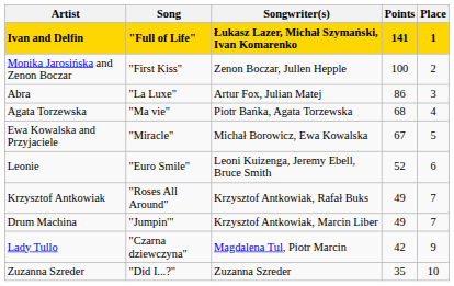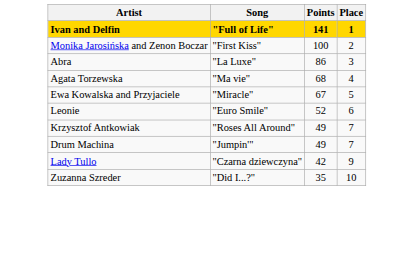- column: Songwriter(s) | Łukasz Lazer, Michał Szymański, Ivan Komarenko | Zenon Boczar, Jullen Hepple | Artur Fox, Julian Matej | Piotr Bańka, Agata Torzewska | Michał Borowicz, Ewa Kowalska | Leoni Kuizenga, Jeremy Ebell, Bruce Smith | Krzysztof Antkowiak, Rafał Buks | Krzysztof Antkowiak, Marcin Liber | Magdalena Tul, Piotr Marcin | Zuzanna Szreder
